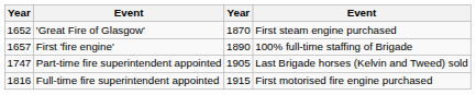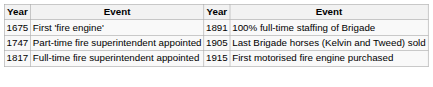- row: 1652 | 'Great Fire of Glasgow' | 1870 | First steam engine purchased
First 'fire engine' | column 1: 1657 -> 1675
First 'fire engine' | column 3: 1890 -> 1891
Full-time fire superintendent appointed | column 1: 1816 -> 1817
